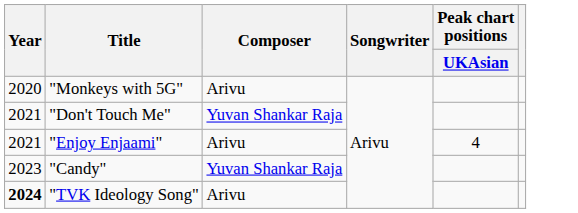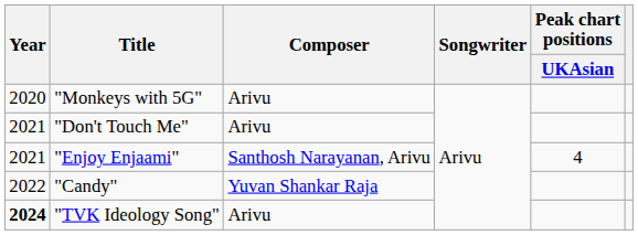"Don't Touch Me" | Composer: Yuvan Shankar Raja -> Arivu
"Enjoy Enjaami" | Composer: Arivu -> Santhosh Narayanan, Arivu
"Candy" | Year: 2023 -> 2022
